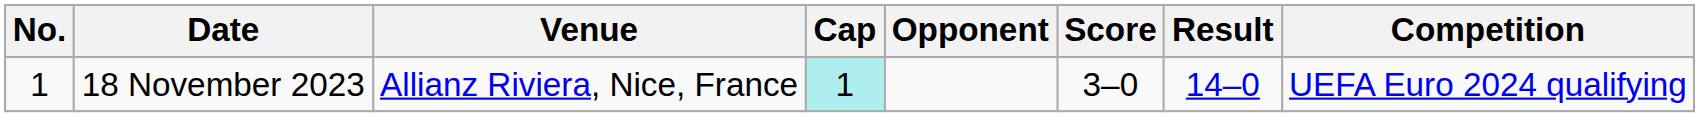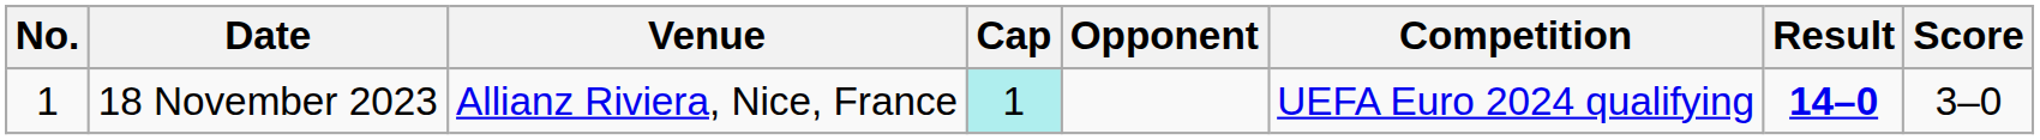columns swapped: Score <-> Competition
18 November 2023 | Result: normal -> bold
